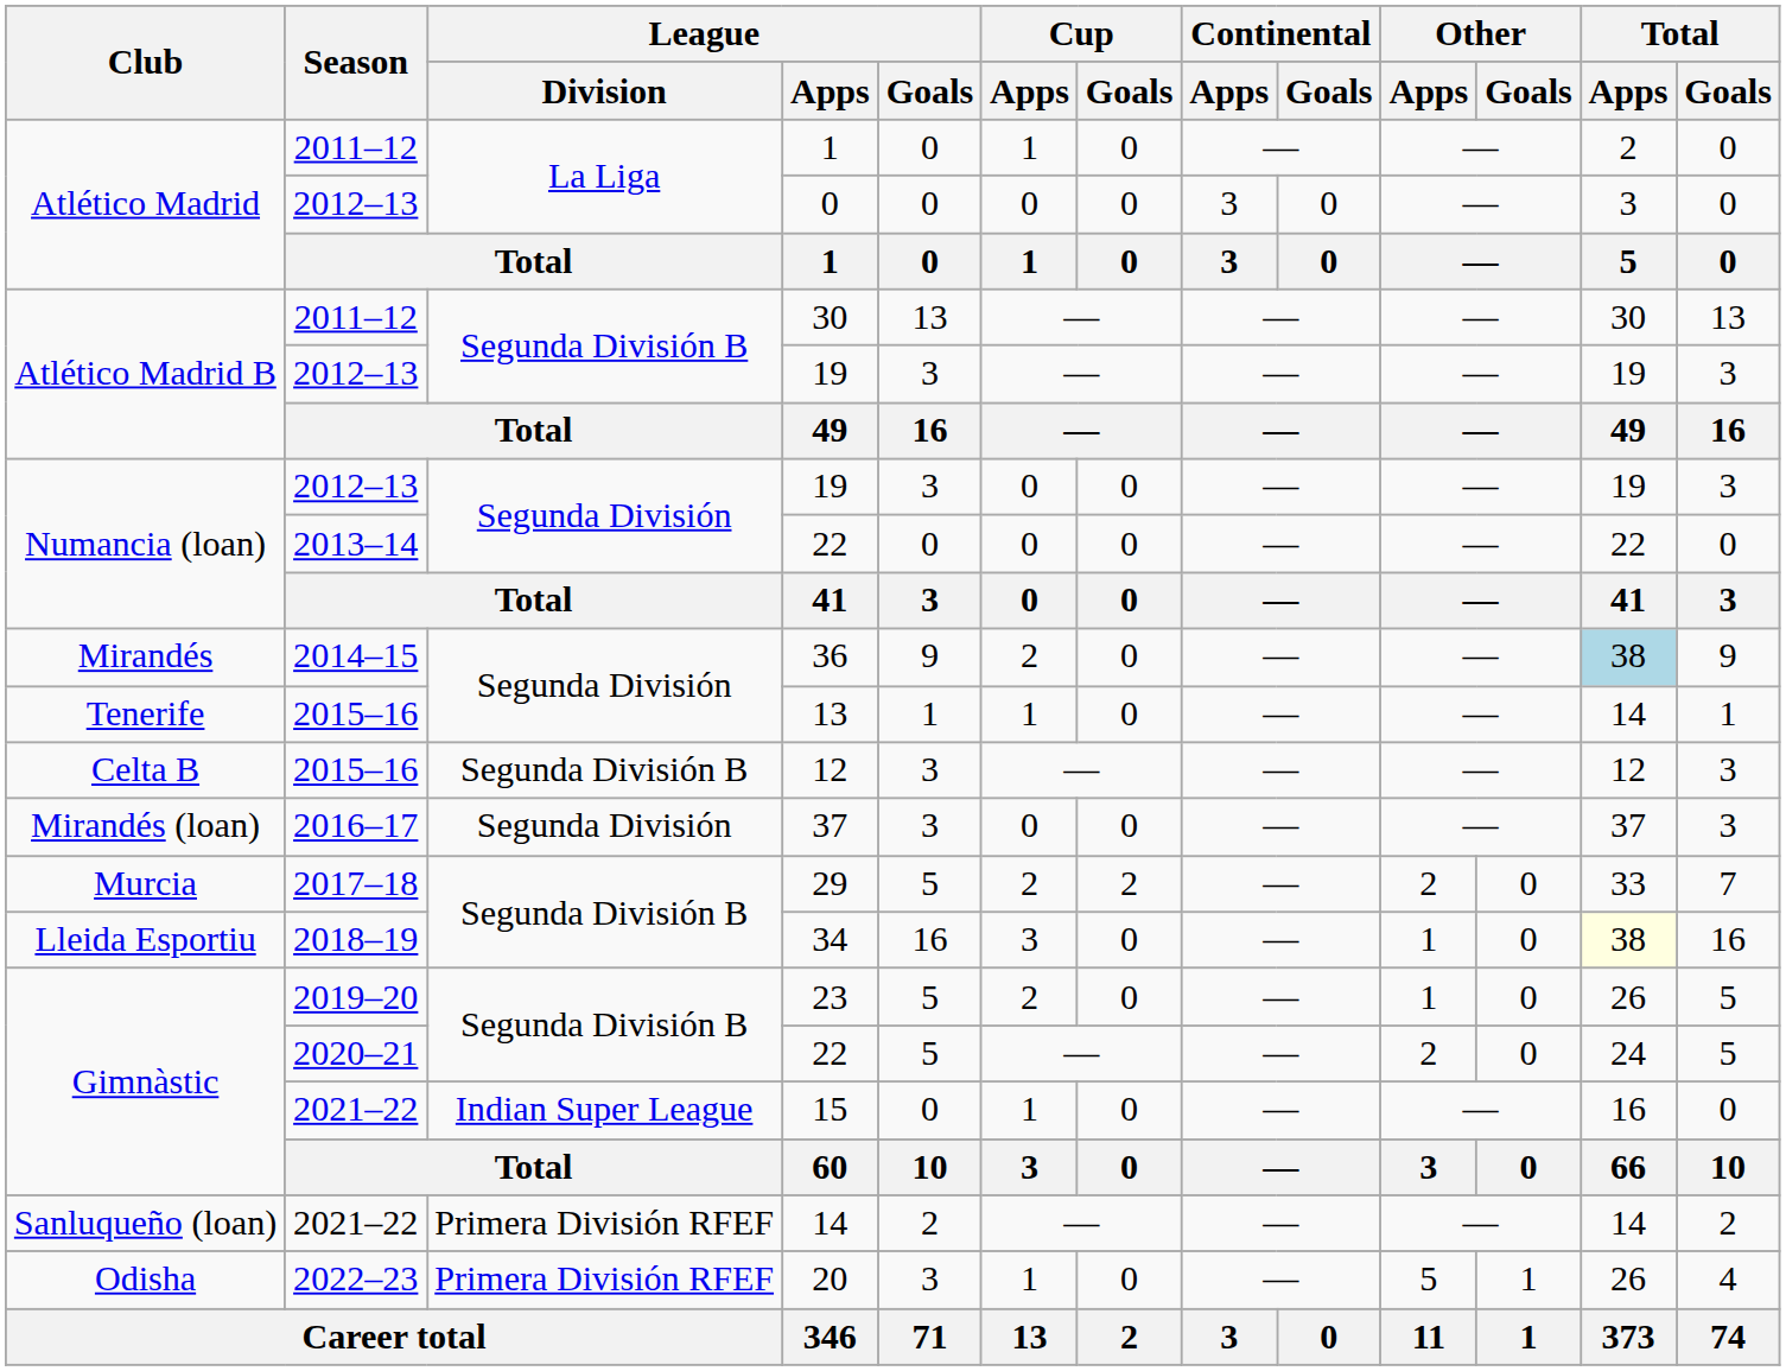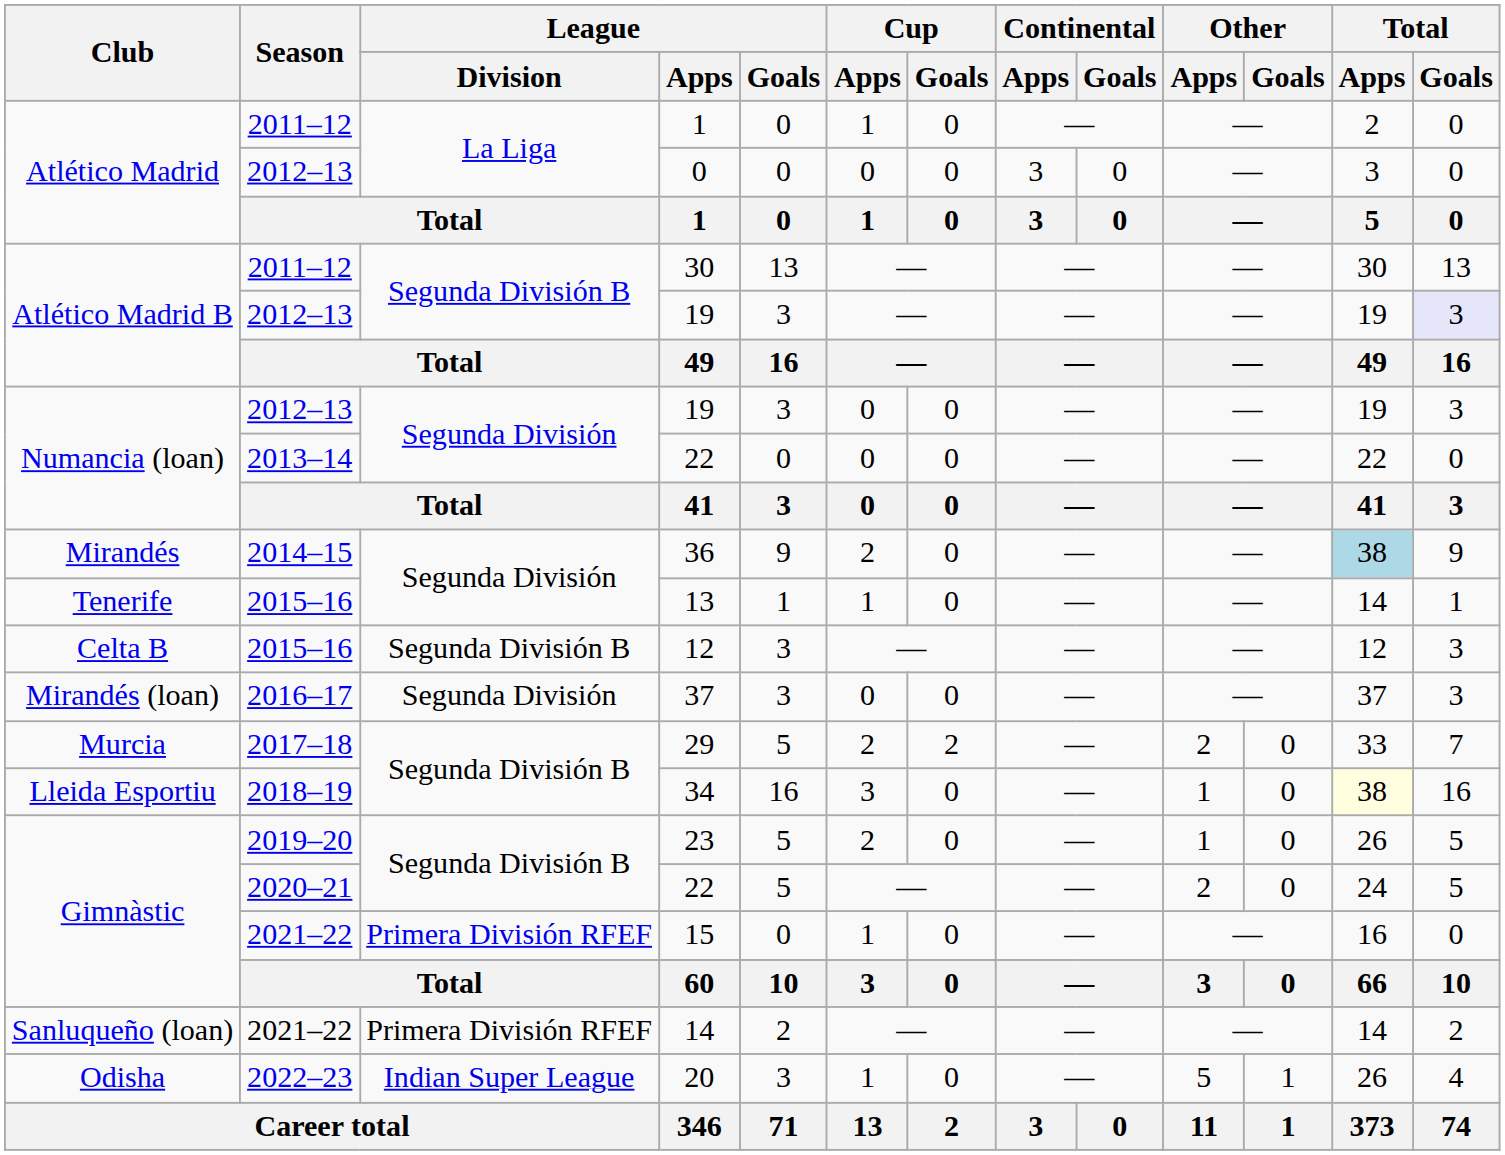Atlético Madrid B / 19 | Total / Goals: no background -> lavender background
15 | League / Division: Indian Super League -> Primera División RFEF
20 | League / Division: Primera División RFEF -> Indian Super League
